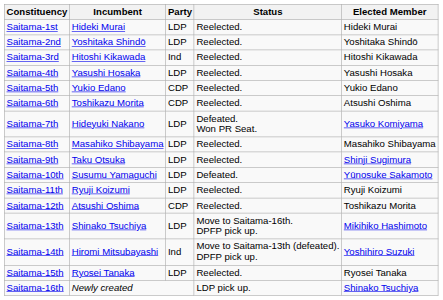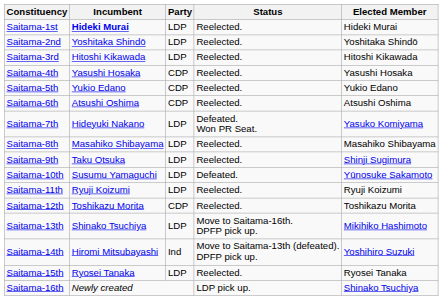Saitama-1st | Incumbent: normal -> bold
Saitama-3rd | Party: Ind -> LDP
Saitama-4th | Party: LDP -> CDP
Saitama-6th | Incumbent: Toshikazu Morita -> Atsushi Oshima
Saitama-12th | Incumbent: Atsushi Oshima -> Toshikazu Morita
